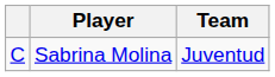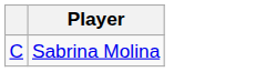- column: Team | Juventud
